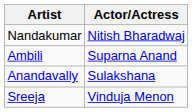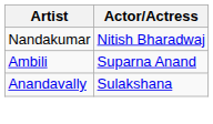- row: Sreeja | Vinduja Menon
